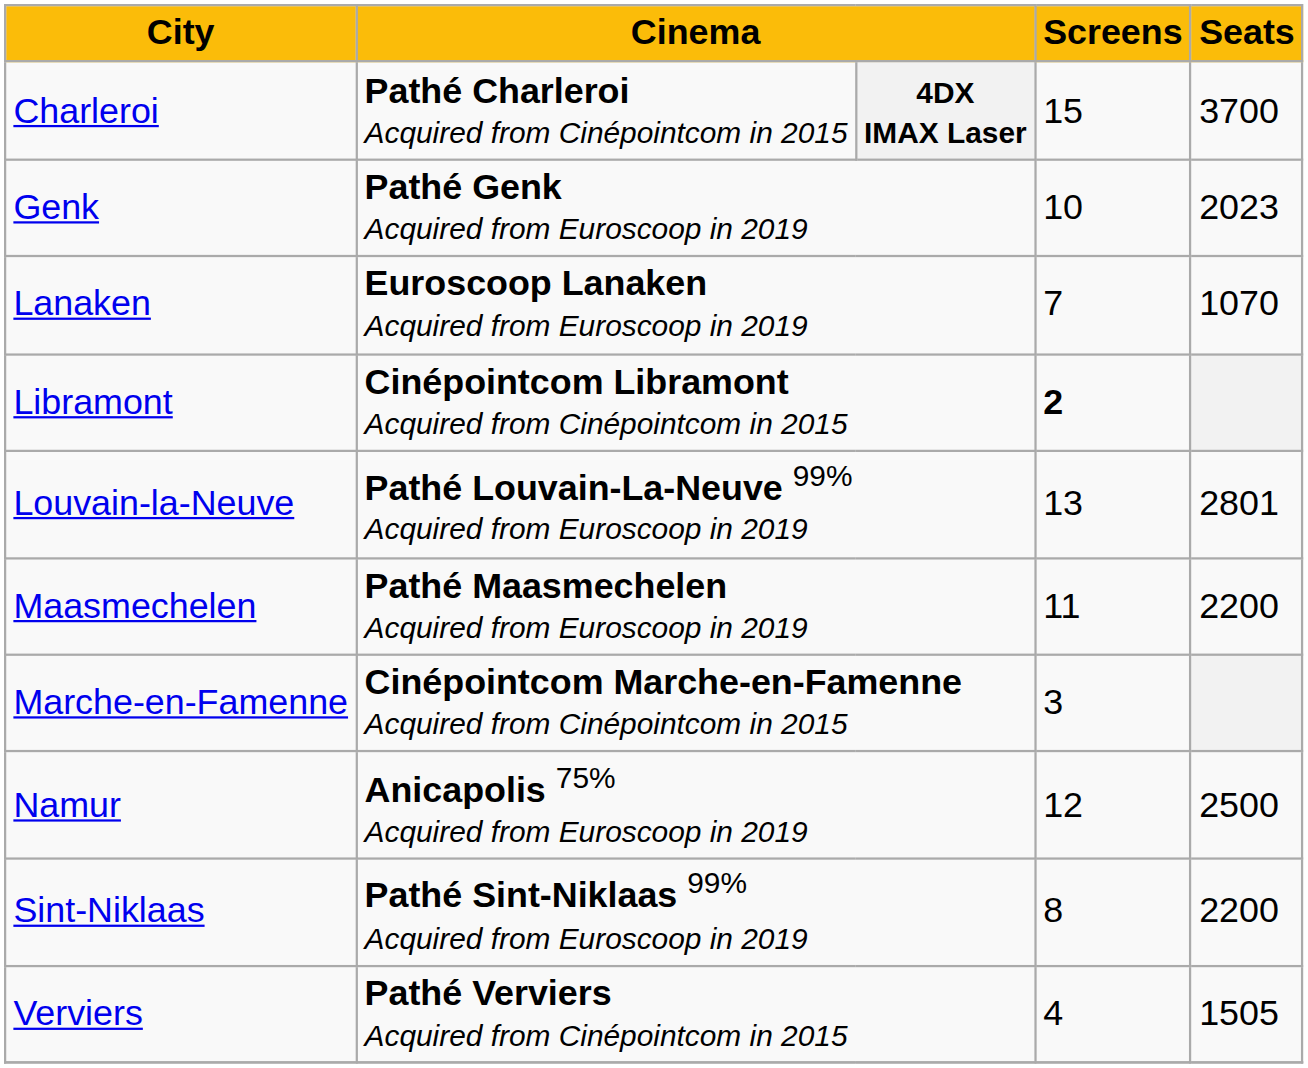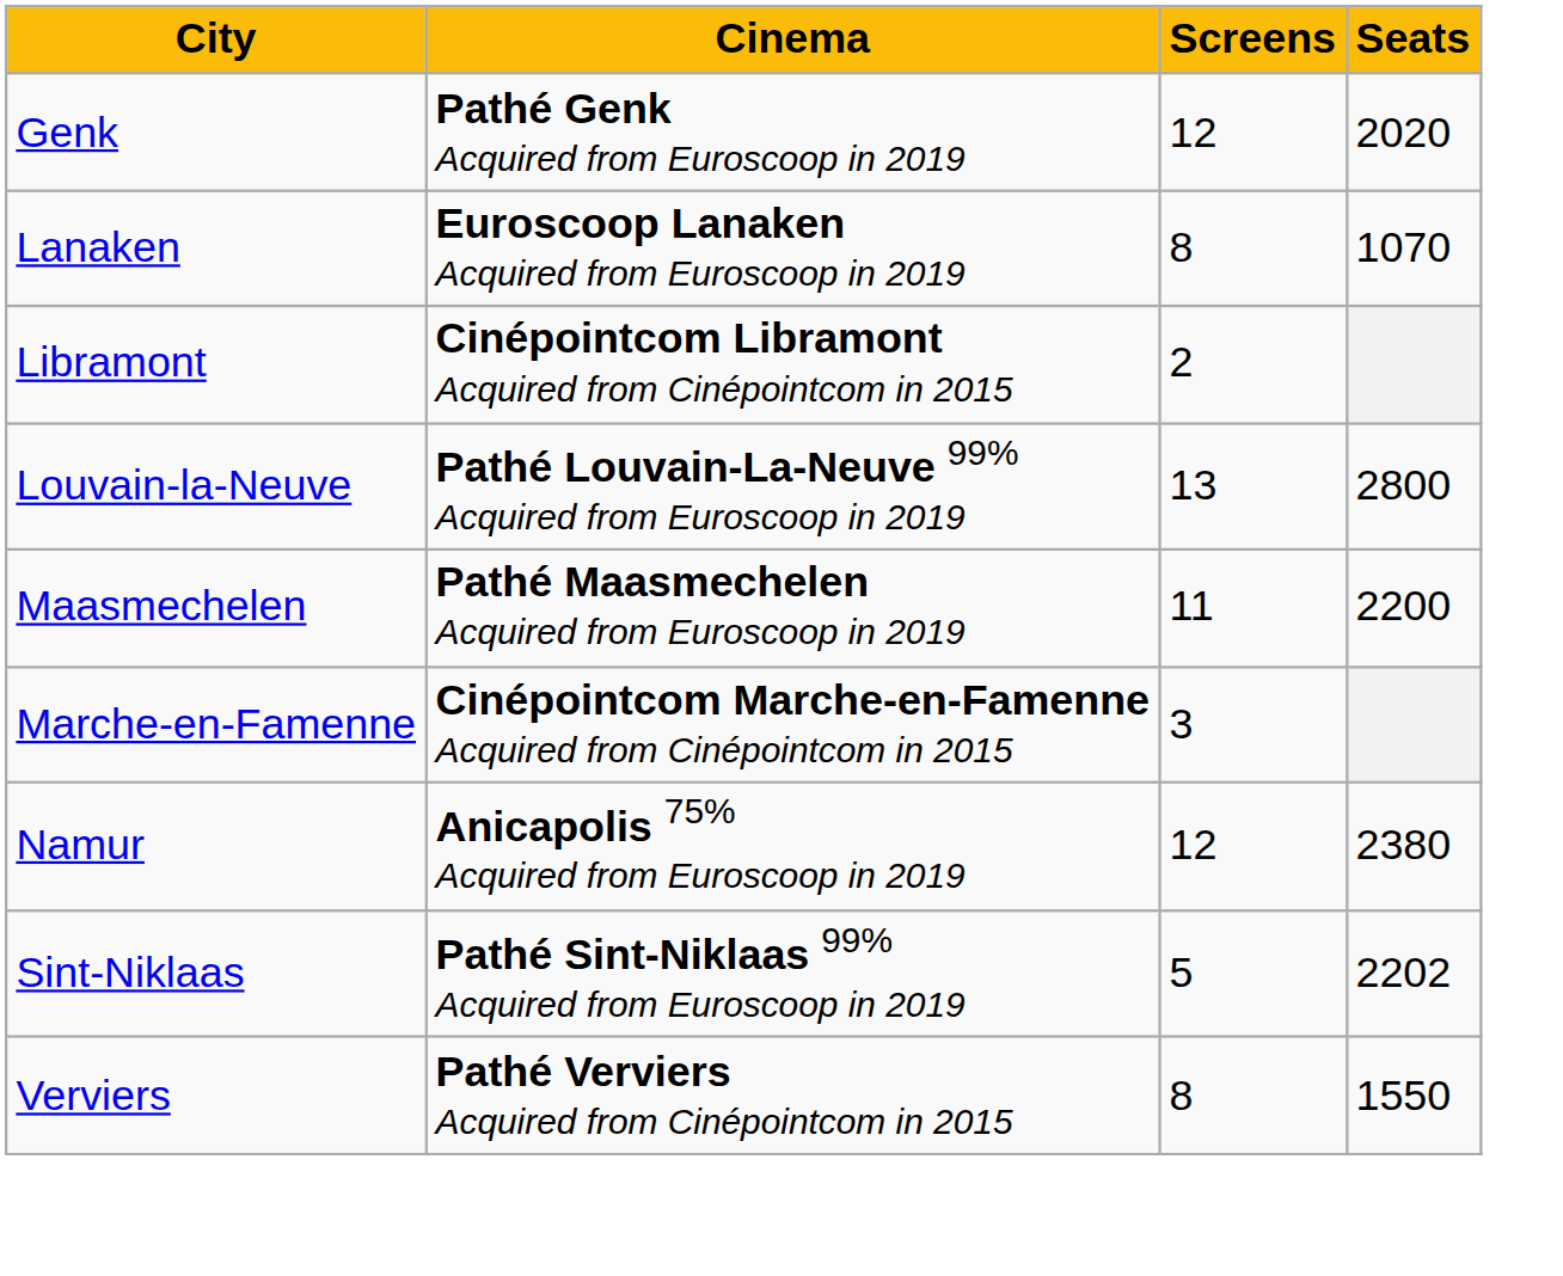- row: Charleroi | Pathé Charleroi Acquired from Cinépointcom in 2015 | 4DX IMAX Laser | 15 | 3700
Genk | Screens: 10 -> 12
Genk | Seats: 2023 -> 2020
Lanaken | Screens: 7 -> 8
Libramont | Screens: bold -> normal
Louvain-la-Neuve | Seats: 2801 -> 2800
Namur | Seats: 2500 -> 2380
Sint-Niklaas | Screens: 8 -> 5
Sint-Niklaas | Seats: 2200 -> 2202
Verviers | Screens: 4 -> 8
Verviers | Seats: 1505 -> 1550
